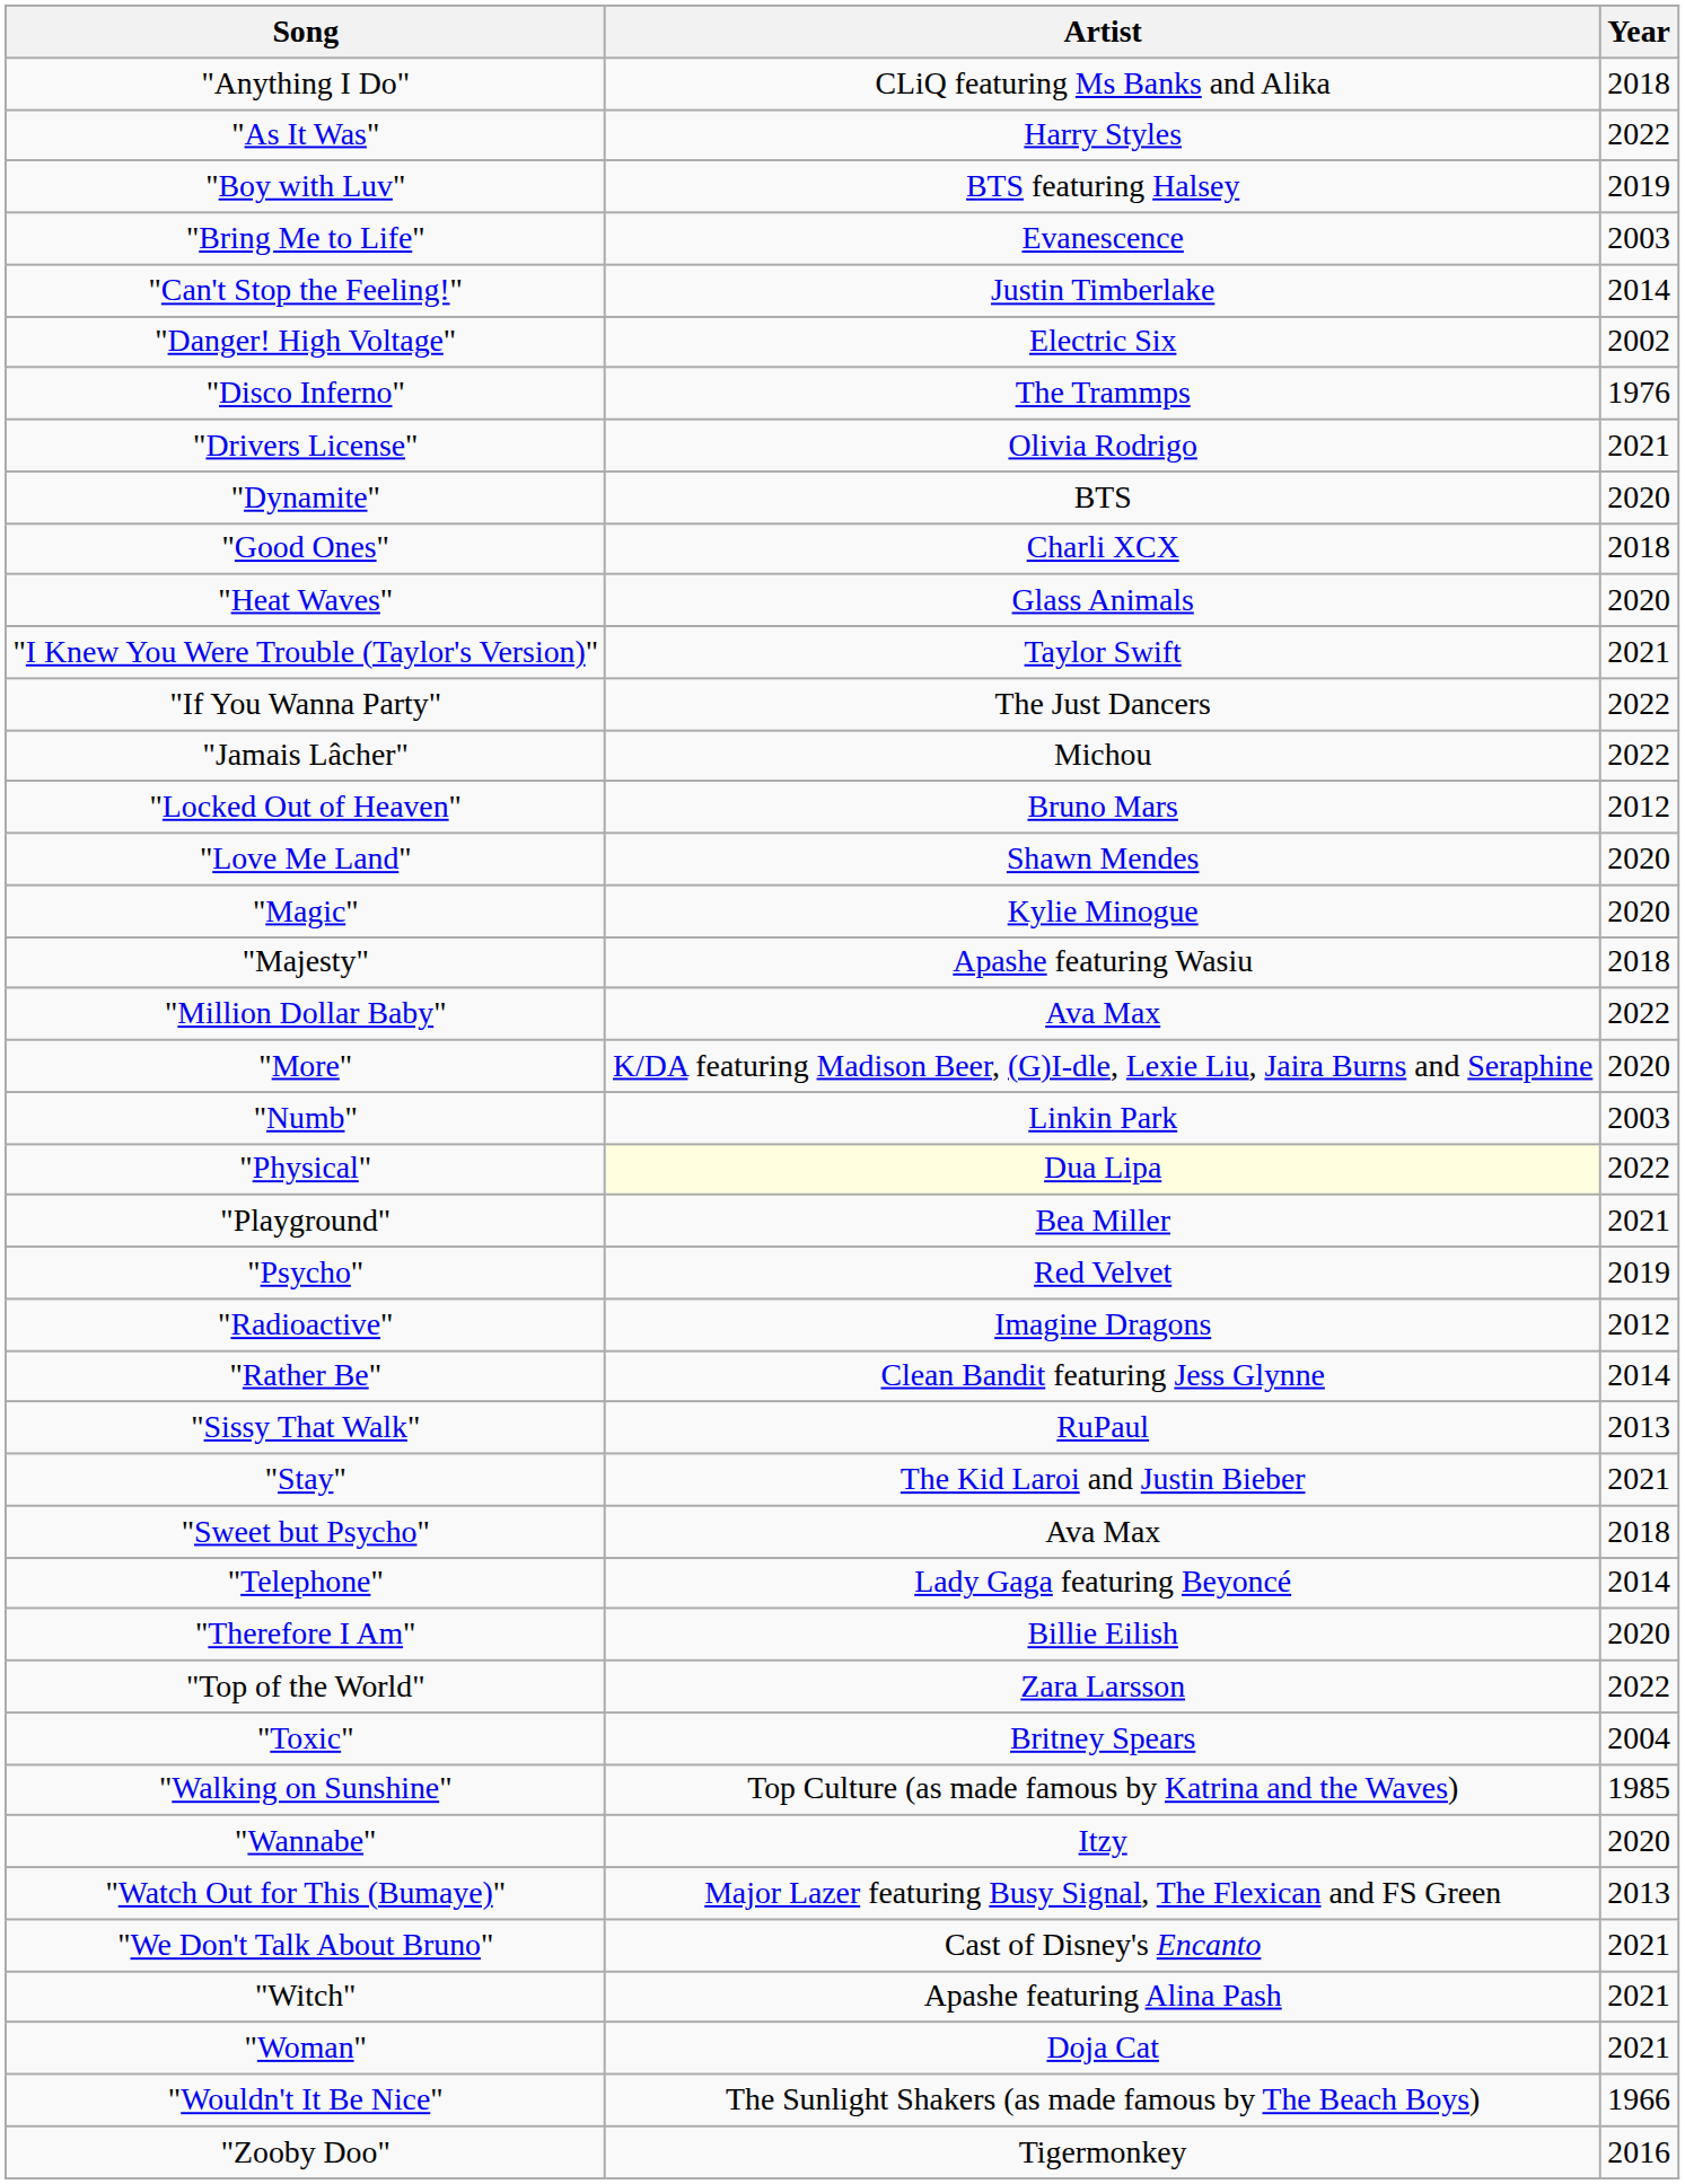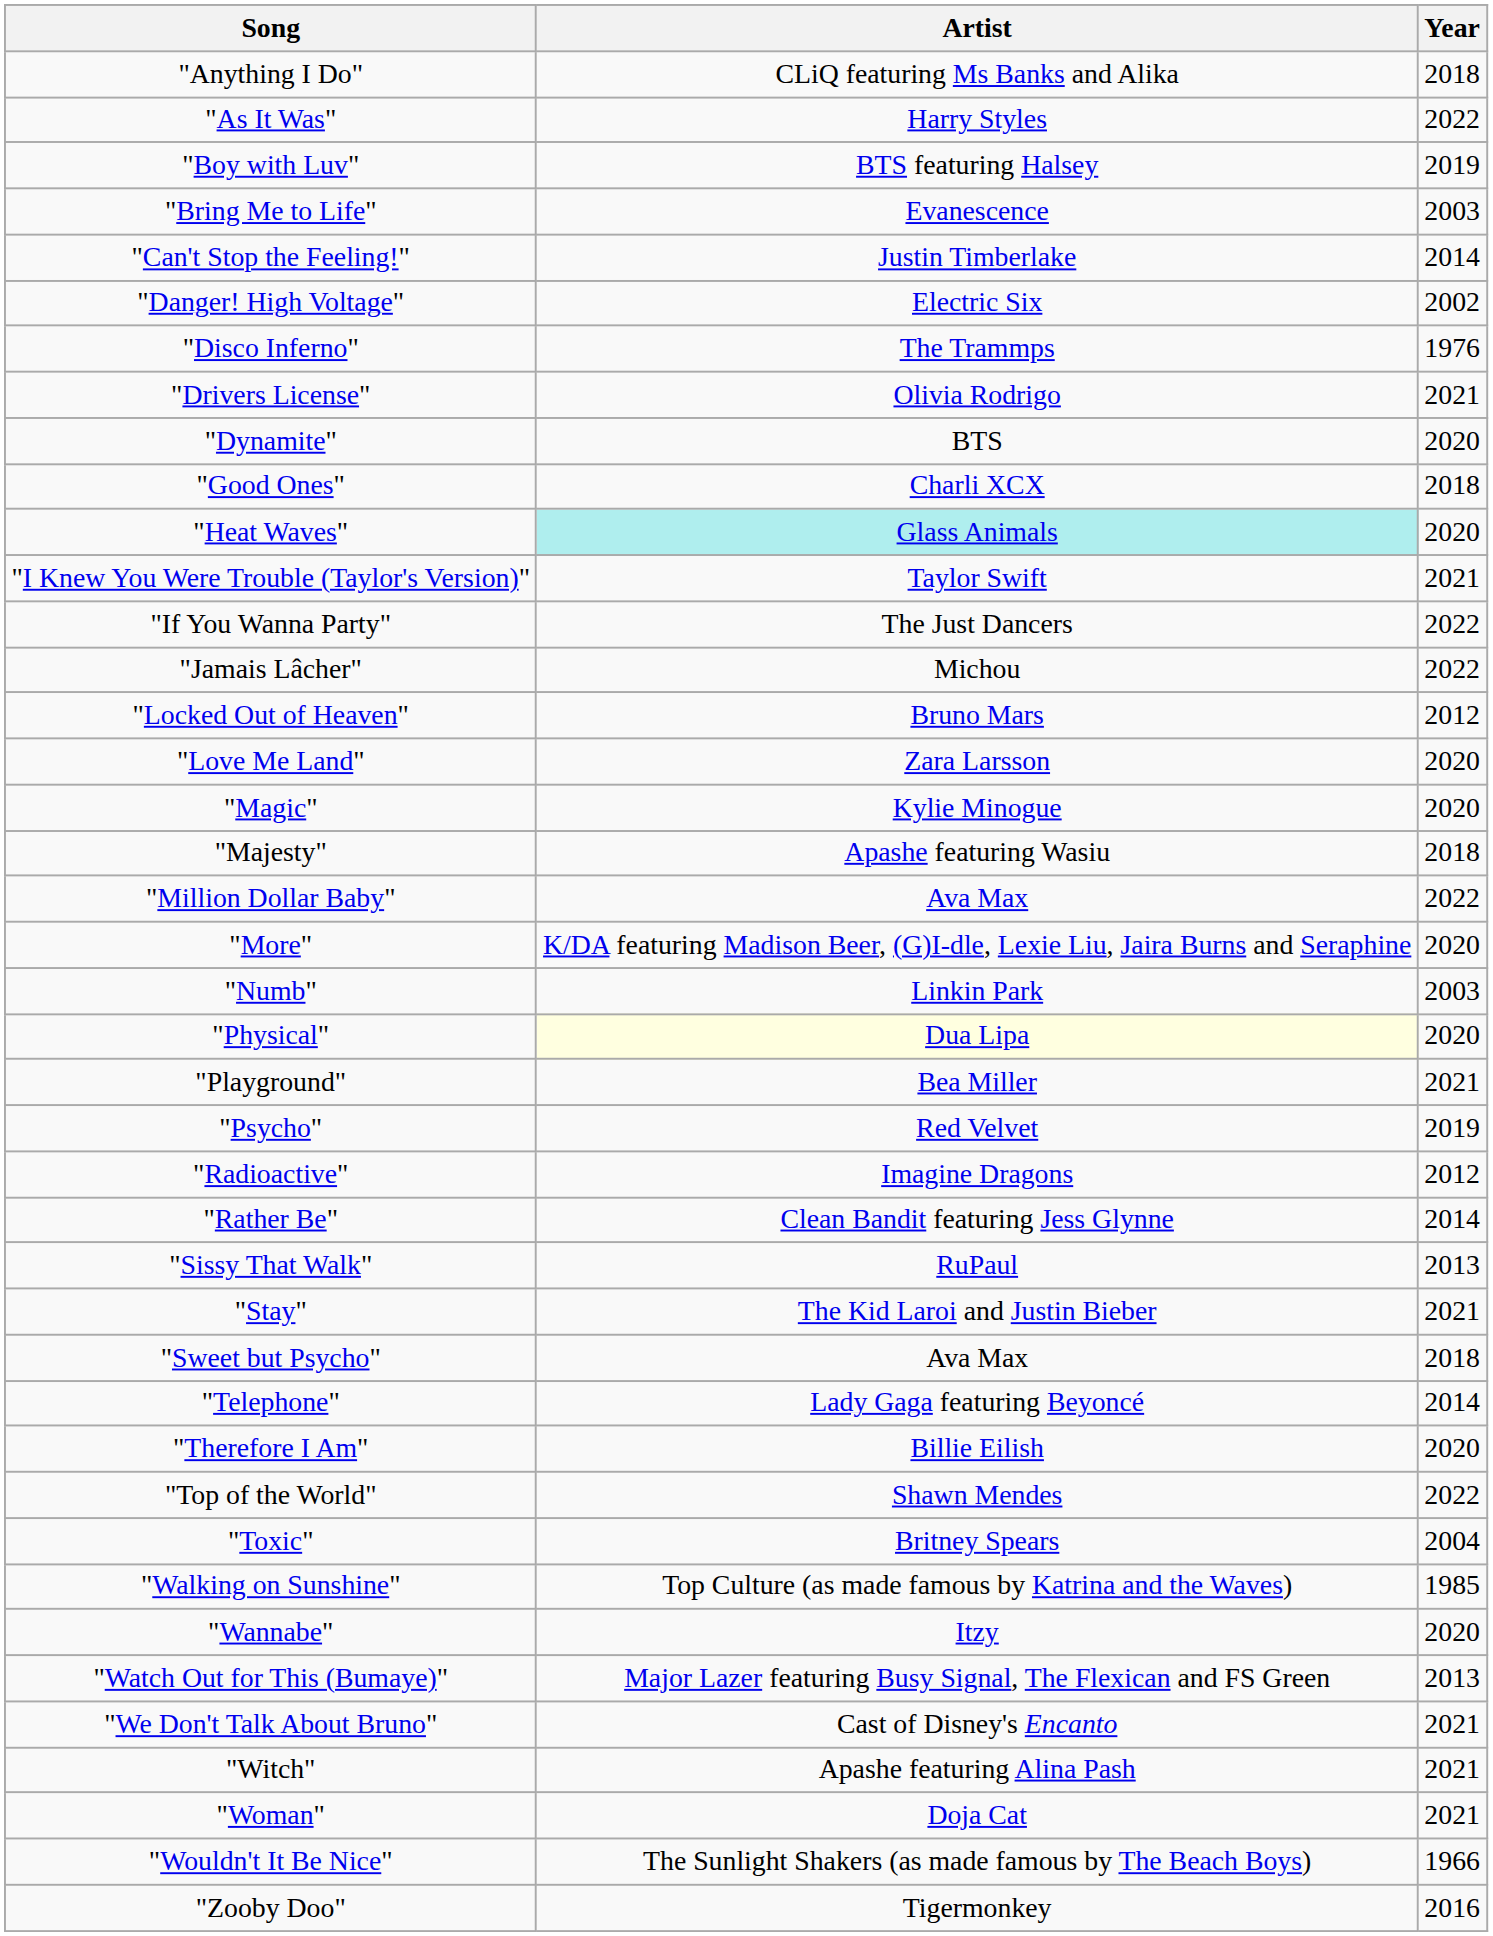"Heat Waves" | Artist: no background -> paleturquoise background
"Love Me Land" | Artist: Shawn Mendes -> Zara Larsson
"Physical" | Year: 2022 -> 2020
"Top of the World" | Artist: Zara Larsson -> Shawn Mendes
